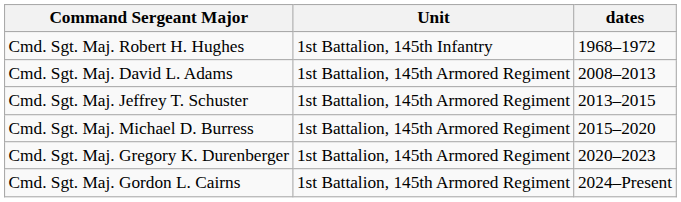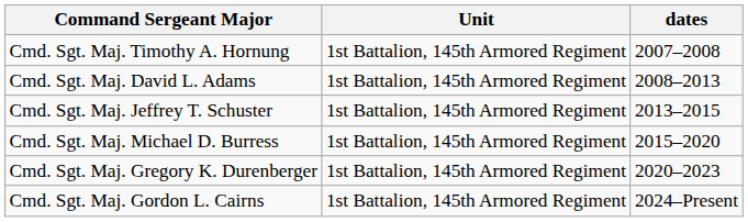- row: Cmd. Sgt. Maj. Robert H. Hughes | 1st Battalion, 145th Infantry | 1968–1972
+ row: Cmd. Sgt. Maj. Timothy A. Hornung | 1st Battalion, 145th Armored Regiment | 2007–2008
